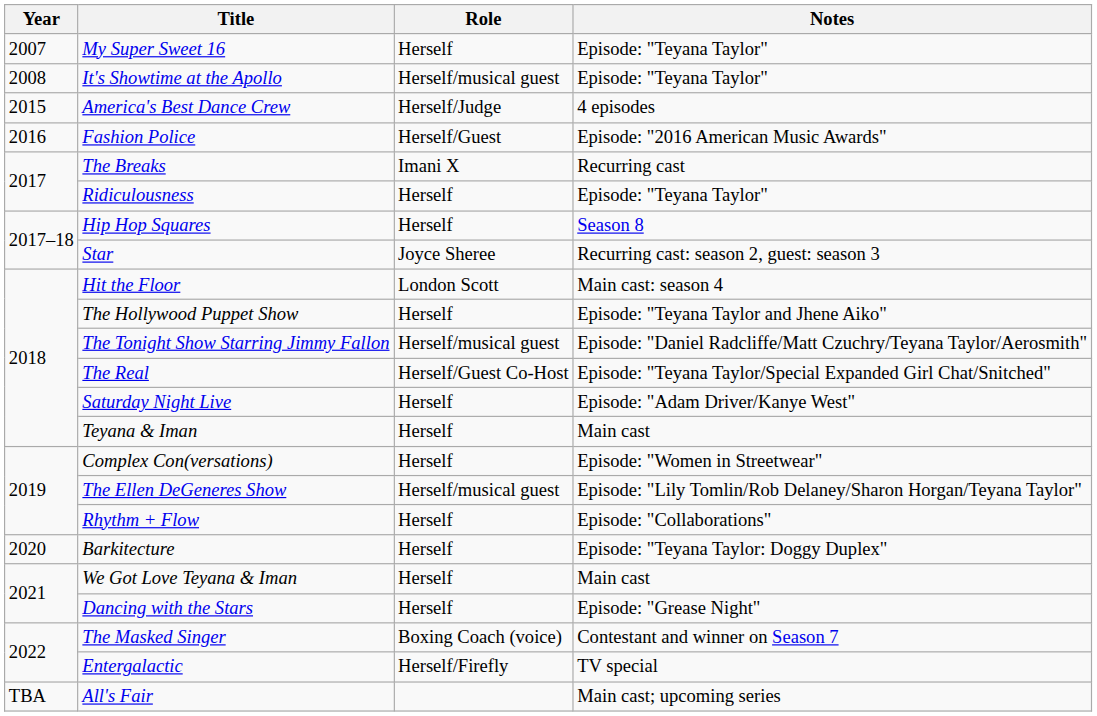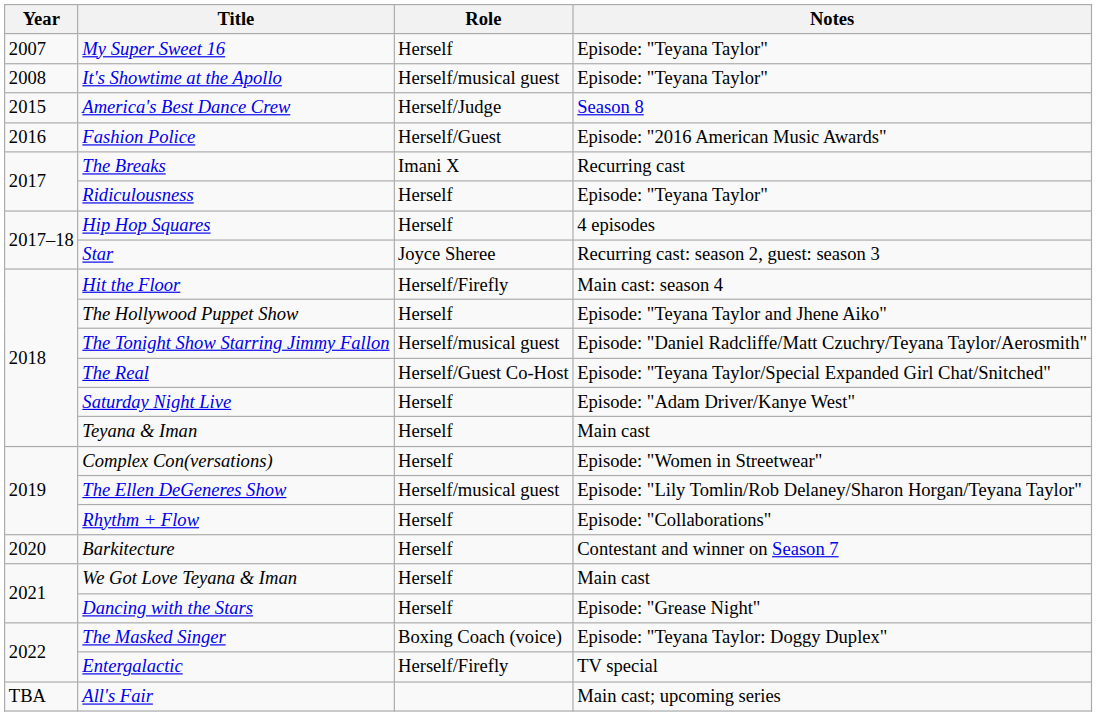America's Best Dance Crew | Notes: 4 episodes -> Season 8
Hip Hop Squares | Notes: Season 8 -> 4 episodes
Hit the Floor | Role: London Scott -> Herself/Firefly
Barkitecture | Notes: Episode: "Teyana Taylor: Doggy Duplex" -> Contestant and winner on Season 7
The Masked Singer | Notes: Contestant and winner on Season 7 -> Episode: "Teyana Taylor: Doggy Duplex"
